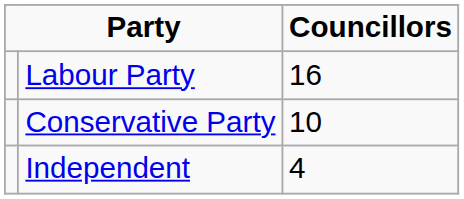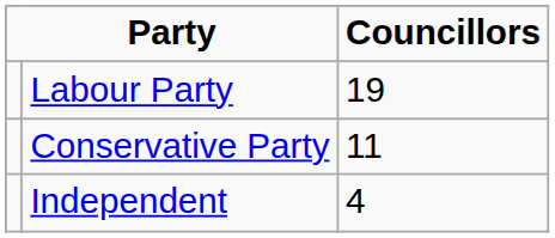Labour Party | column 3: 16 -> 19
Conservative Party | column 3: 10 -> 11
